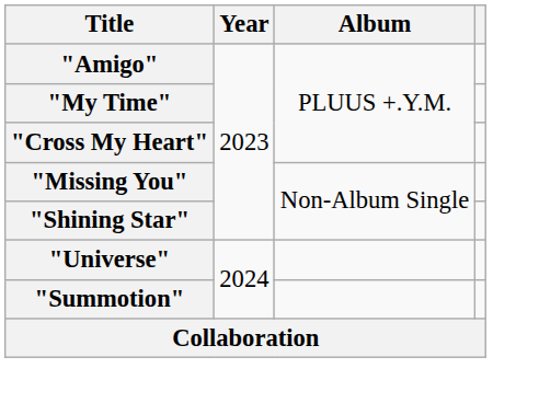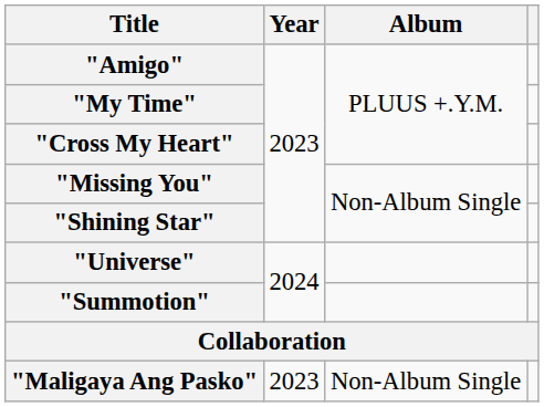+ row: "Maligaya Ang Pasko" | 2023 | Non-Album Single
